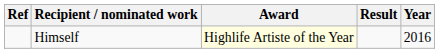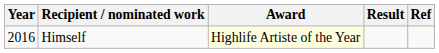columns swapped: Year <-> Ref
